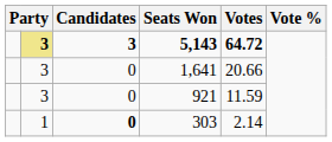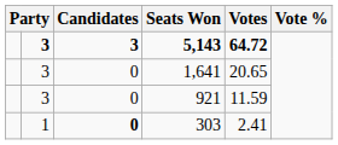5,143 | column 2: khaki background -> no background
1,641 | Votes: 20.66 -> 20.65
303 | Votes: 2.14 -> 2.41
